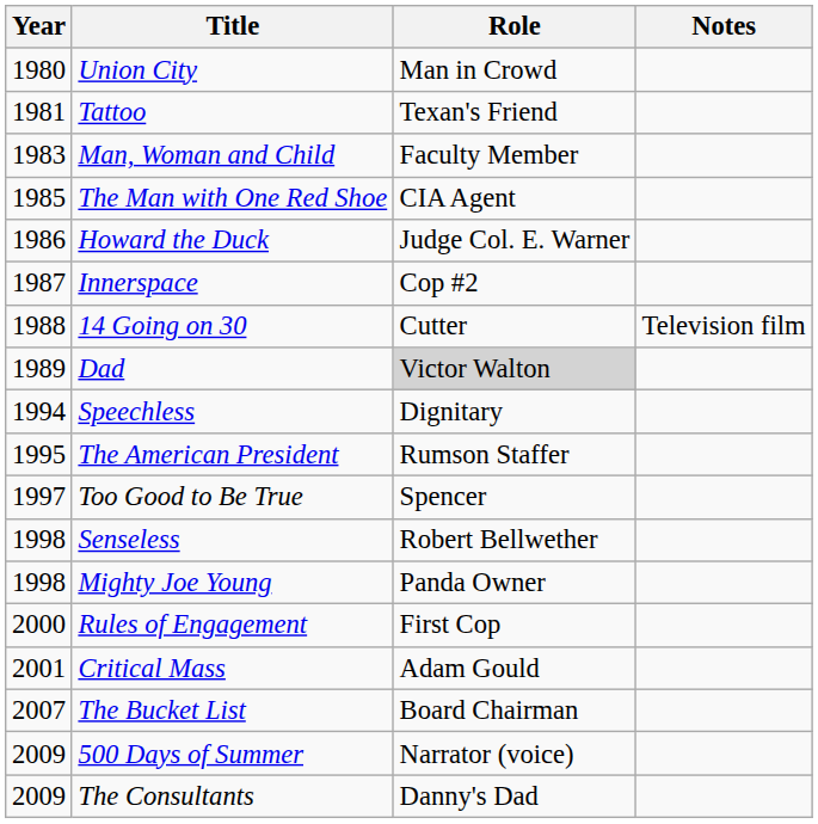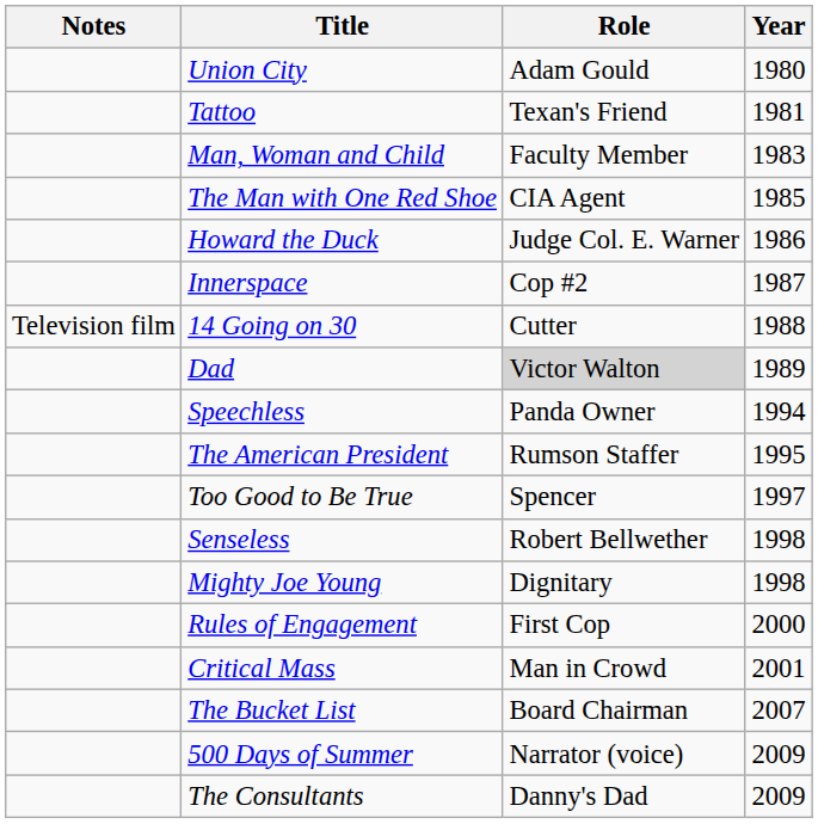columns swapped: Year <-> Notes
Union City | Role: Man in Crowd -> Adam Gould
Speechless | Role: Dignitary -> Panda Owner
Mighty Joe Young | Role: Panda Owner -> Dignitary
Critical Mass | Role: Adam Gould -> Man in Crowd
